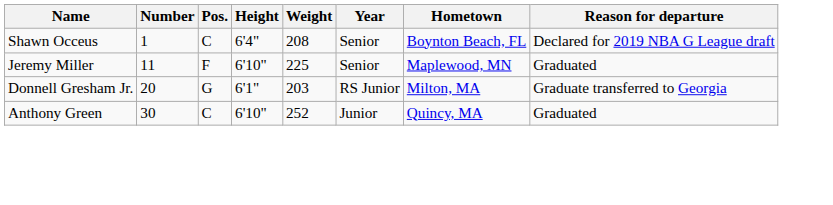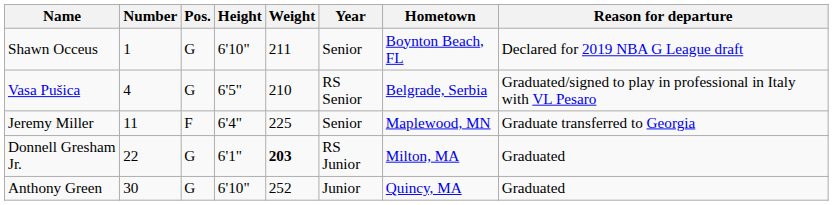Shawn Occeus | Pos.: C -> G
Shawn Occeus | Height: 6'4" -> 6'10"
Shawn Occeus | Weight: 208 -> 211
+ row: Vasa Pušica | 4 | G | 6'5" | 210 | RS Senior | Belgrade, Serbia | Graduated/signed to play in professional in Italy with VL Pesaro
Jeremy Miller | Height: 6'10" -> 6'4"
Jeremy Miller | Reason for departure: Graduated -> Graduate transferred to Georgia
Donnell Gresham Jr. | Number: 20 -> 22
Donnell Gresham Jr. | Weight: normal -> bold
Donnell Gresham Jr. | Reason for departure: Graduate transferred to Georgia -> Graduated
Anthony Green | Pos.: C -> G
